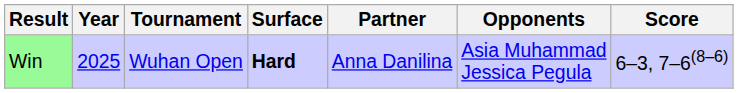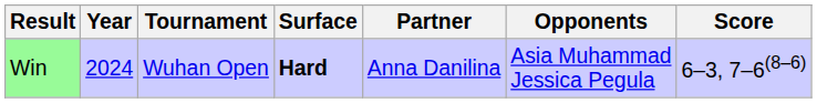Win | Year: 2025 -> 2024
